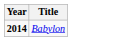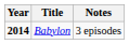+ column: Notes | 3 episodes
